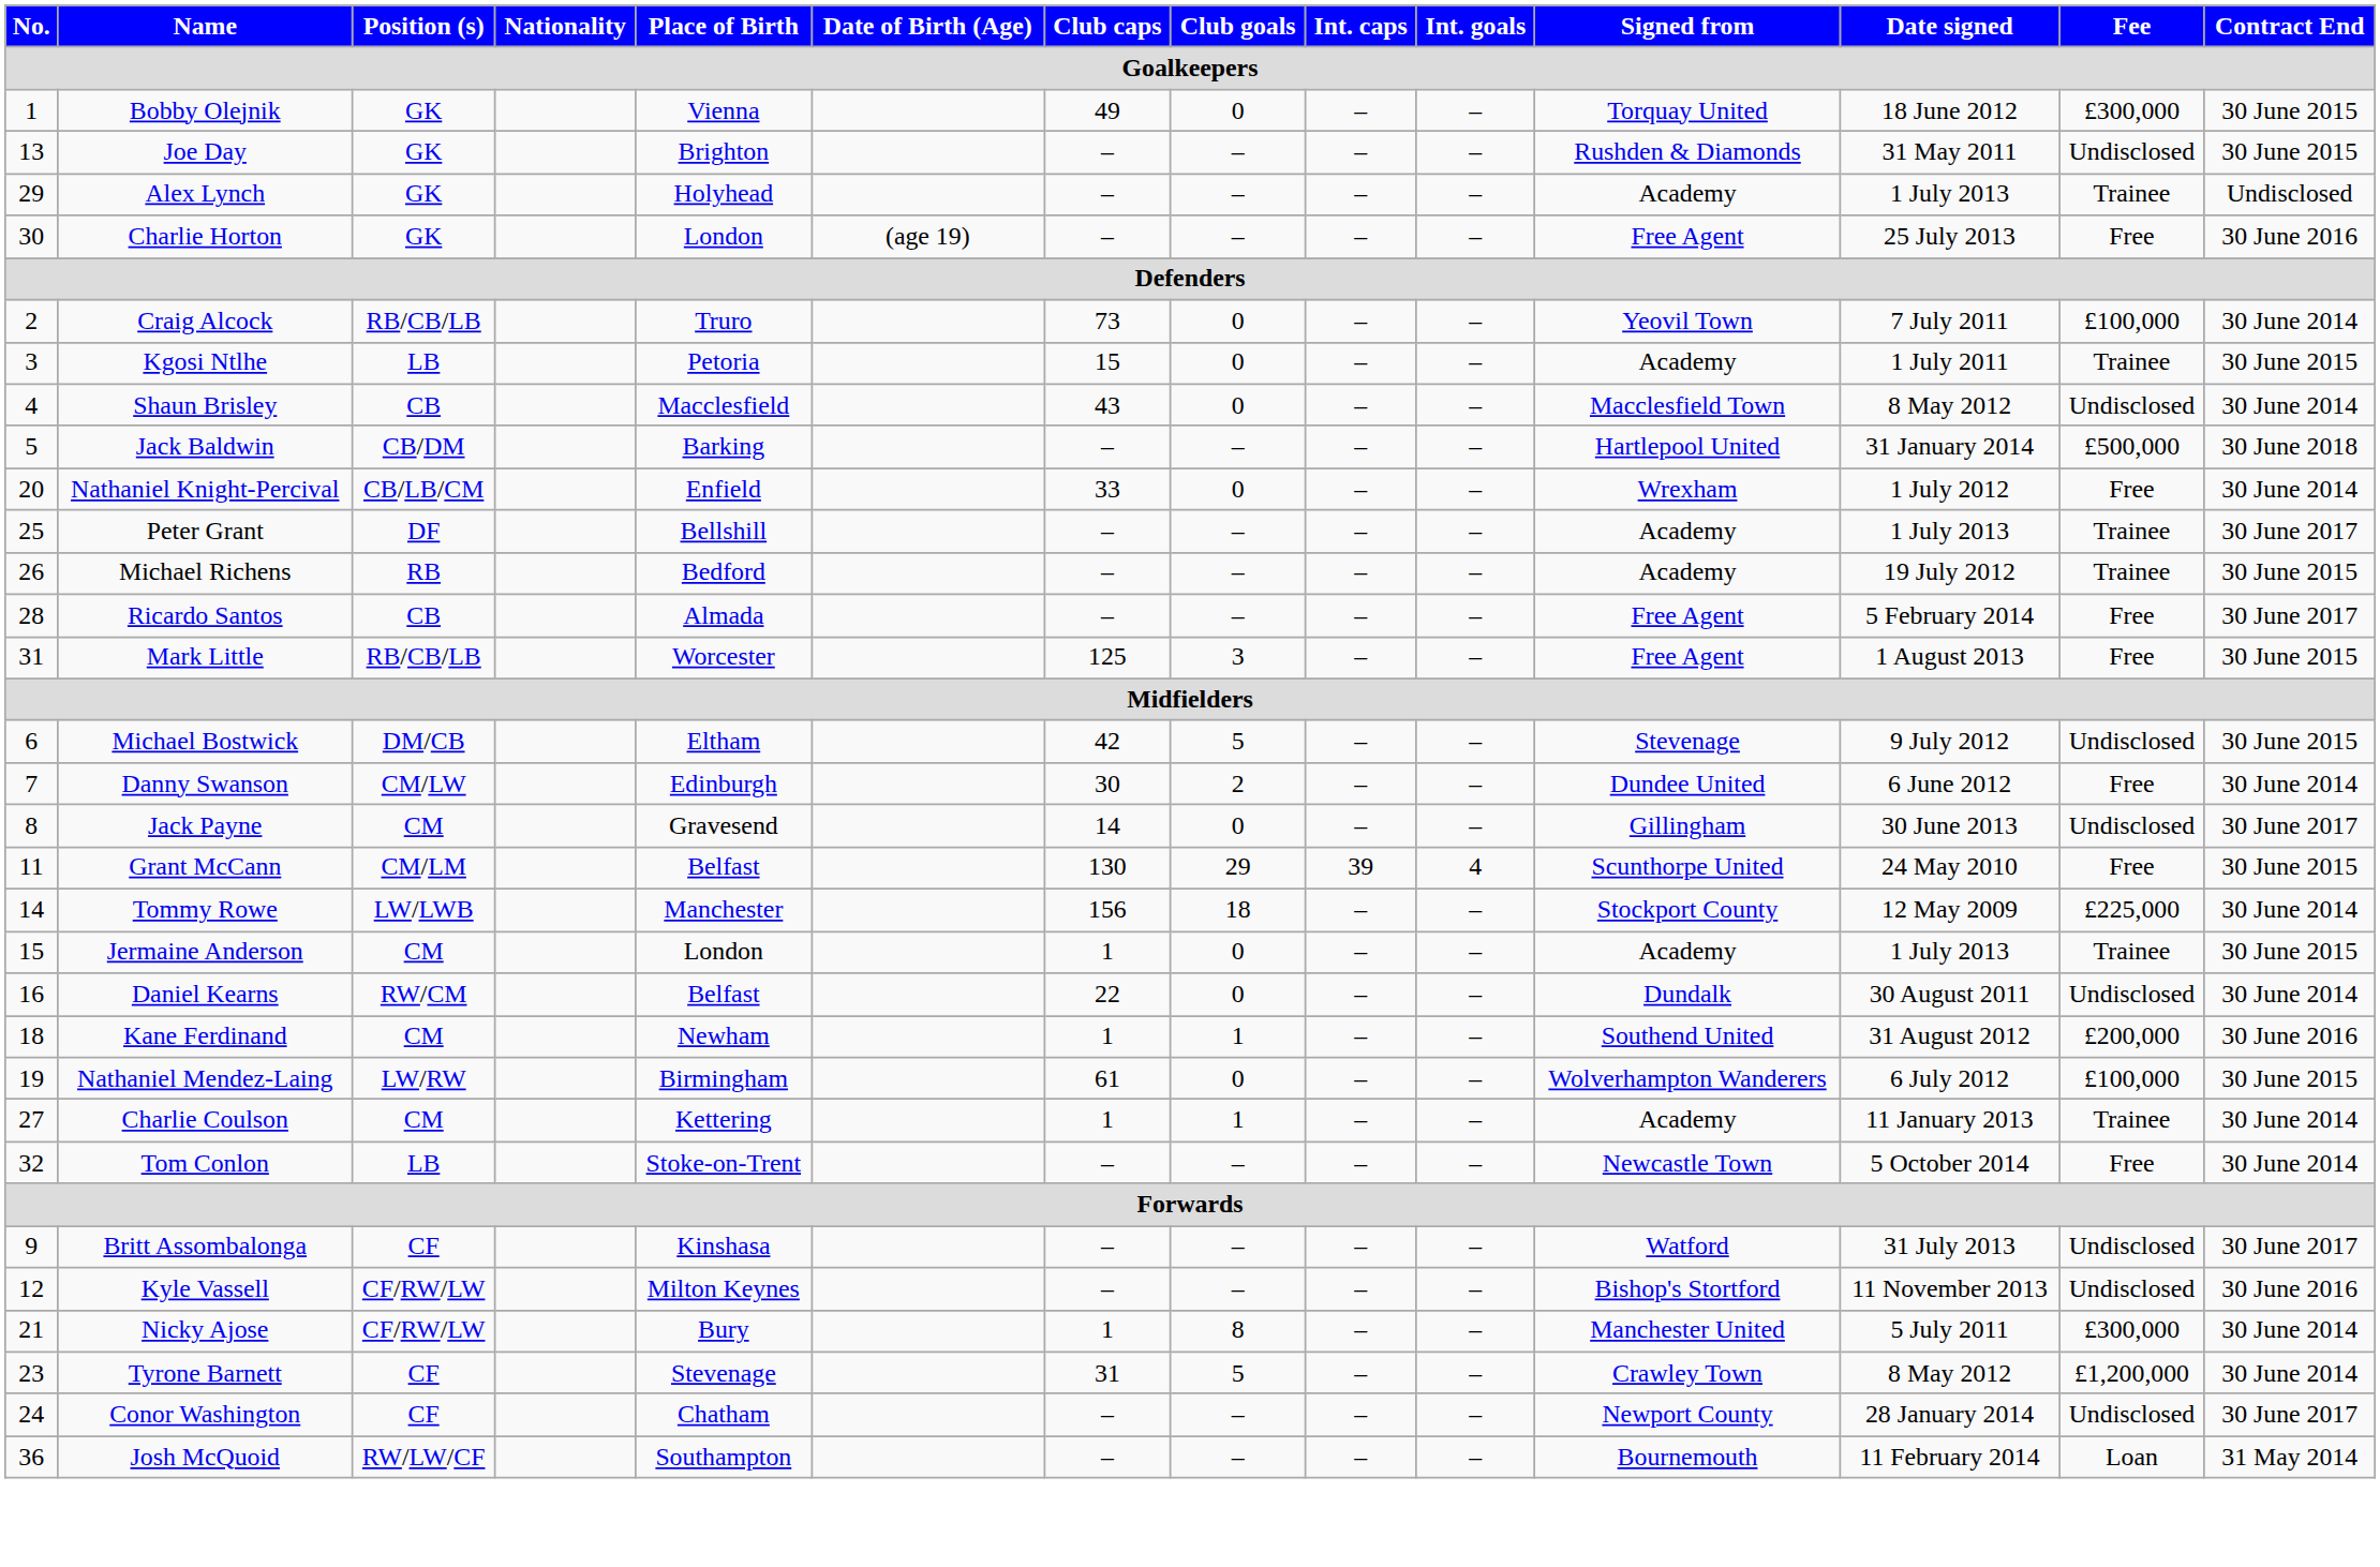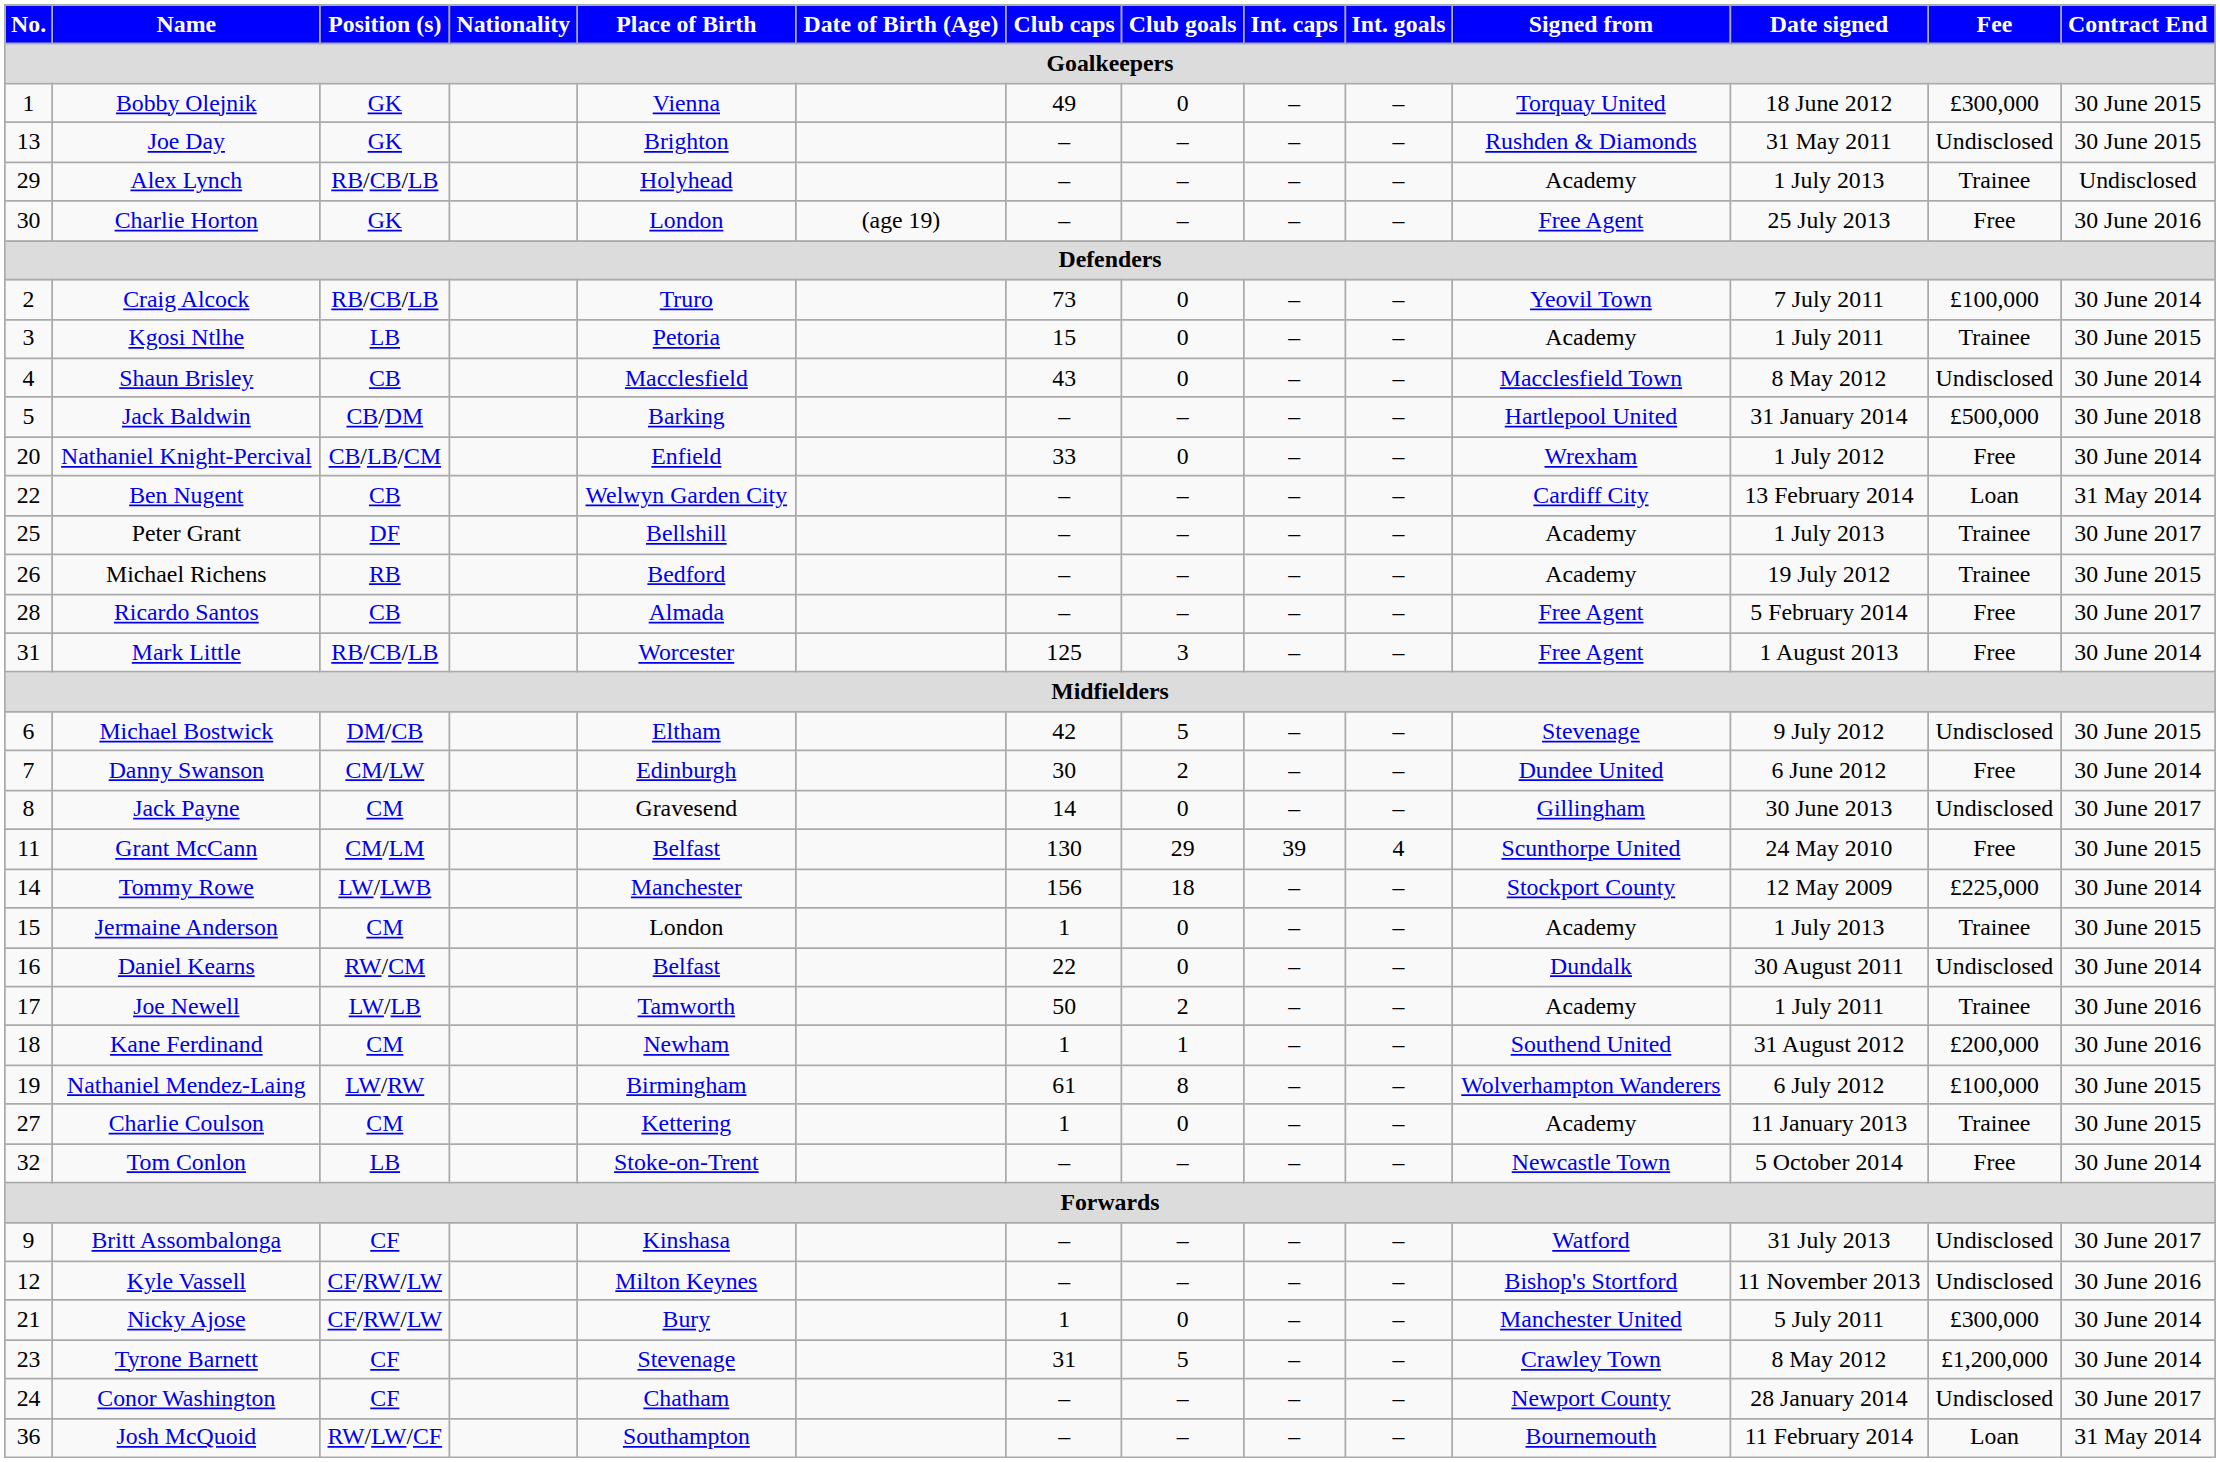Alex Lynch | Position (s): GK -> RB/CB/LB
+ row: 22 | Ben Nugent | CB | Welwyn Garden City | – | – | – | – | Cardiff City | 13 February 2014 | Loan | 31 May 2014
Mark Little | Contract End: 30 June 2015 -> 30 June 2014
+ row: 17 | Joe Newell | LW/LB | Tamworth | 50 | 2 | – | – | Academy | 1 July 2011 | Trainee | 30 June 2016
Nathaniel Mendez-Laing | Club goals: 0 -> 8
Charlie Coulson | Club goals: 1 -> 0
Charlie Coulson | Contract End: 30 June 2014 -> 30 June 2015
Nicky Ajose | Club goals: 8 -> 0
